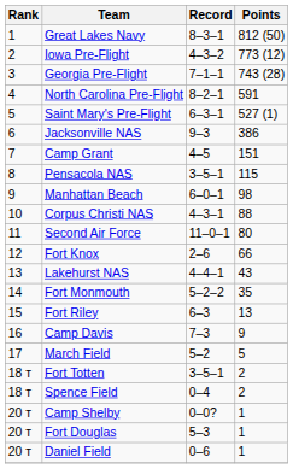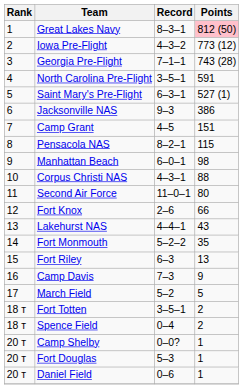Great Lakes Navy | Points: no background -> pink background
North Carolina Pre-Flight | Record: 8–2–1 -> 3–5–1
Pensacola NAS | Record: 3–5–1 -> 8–2–1
